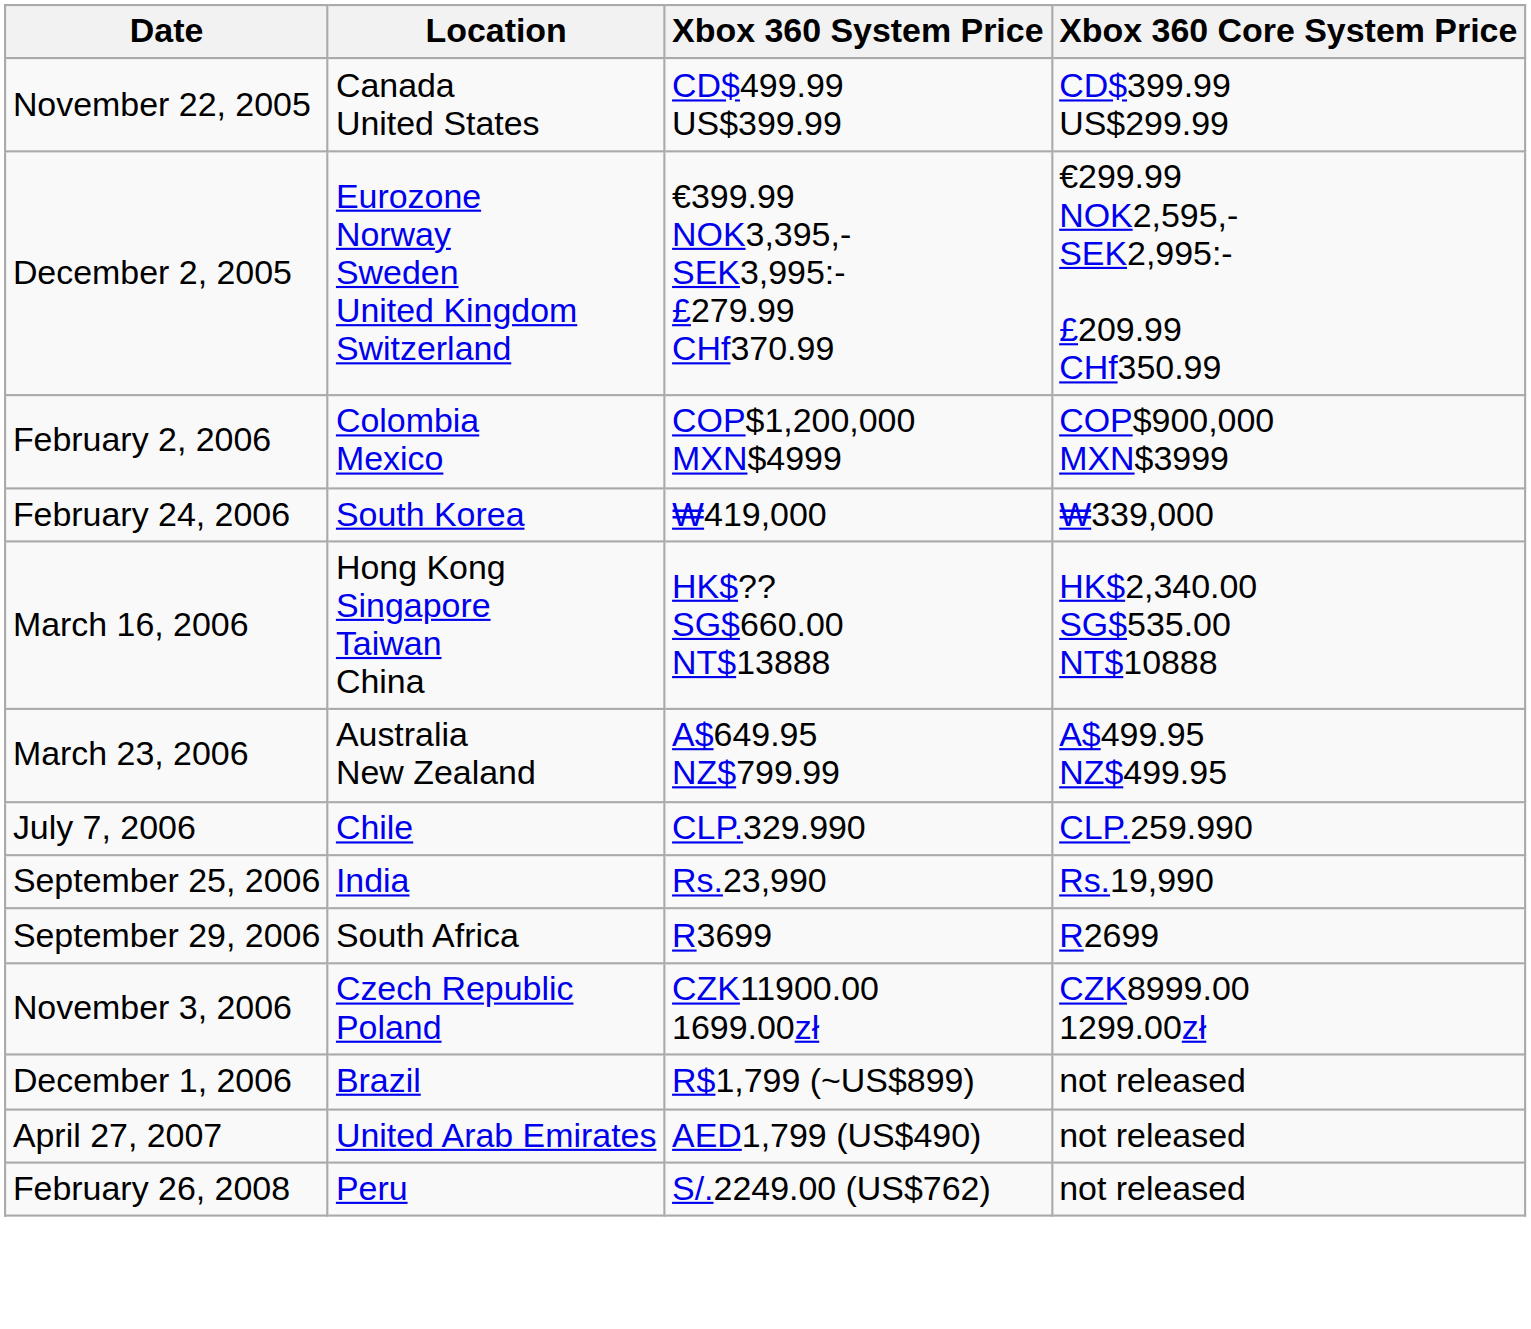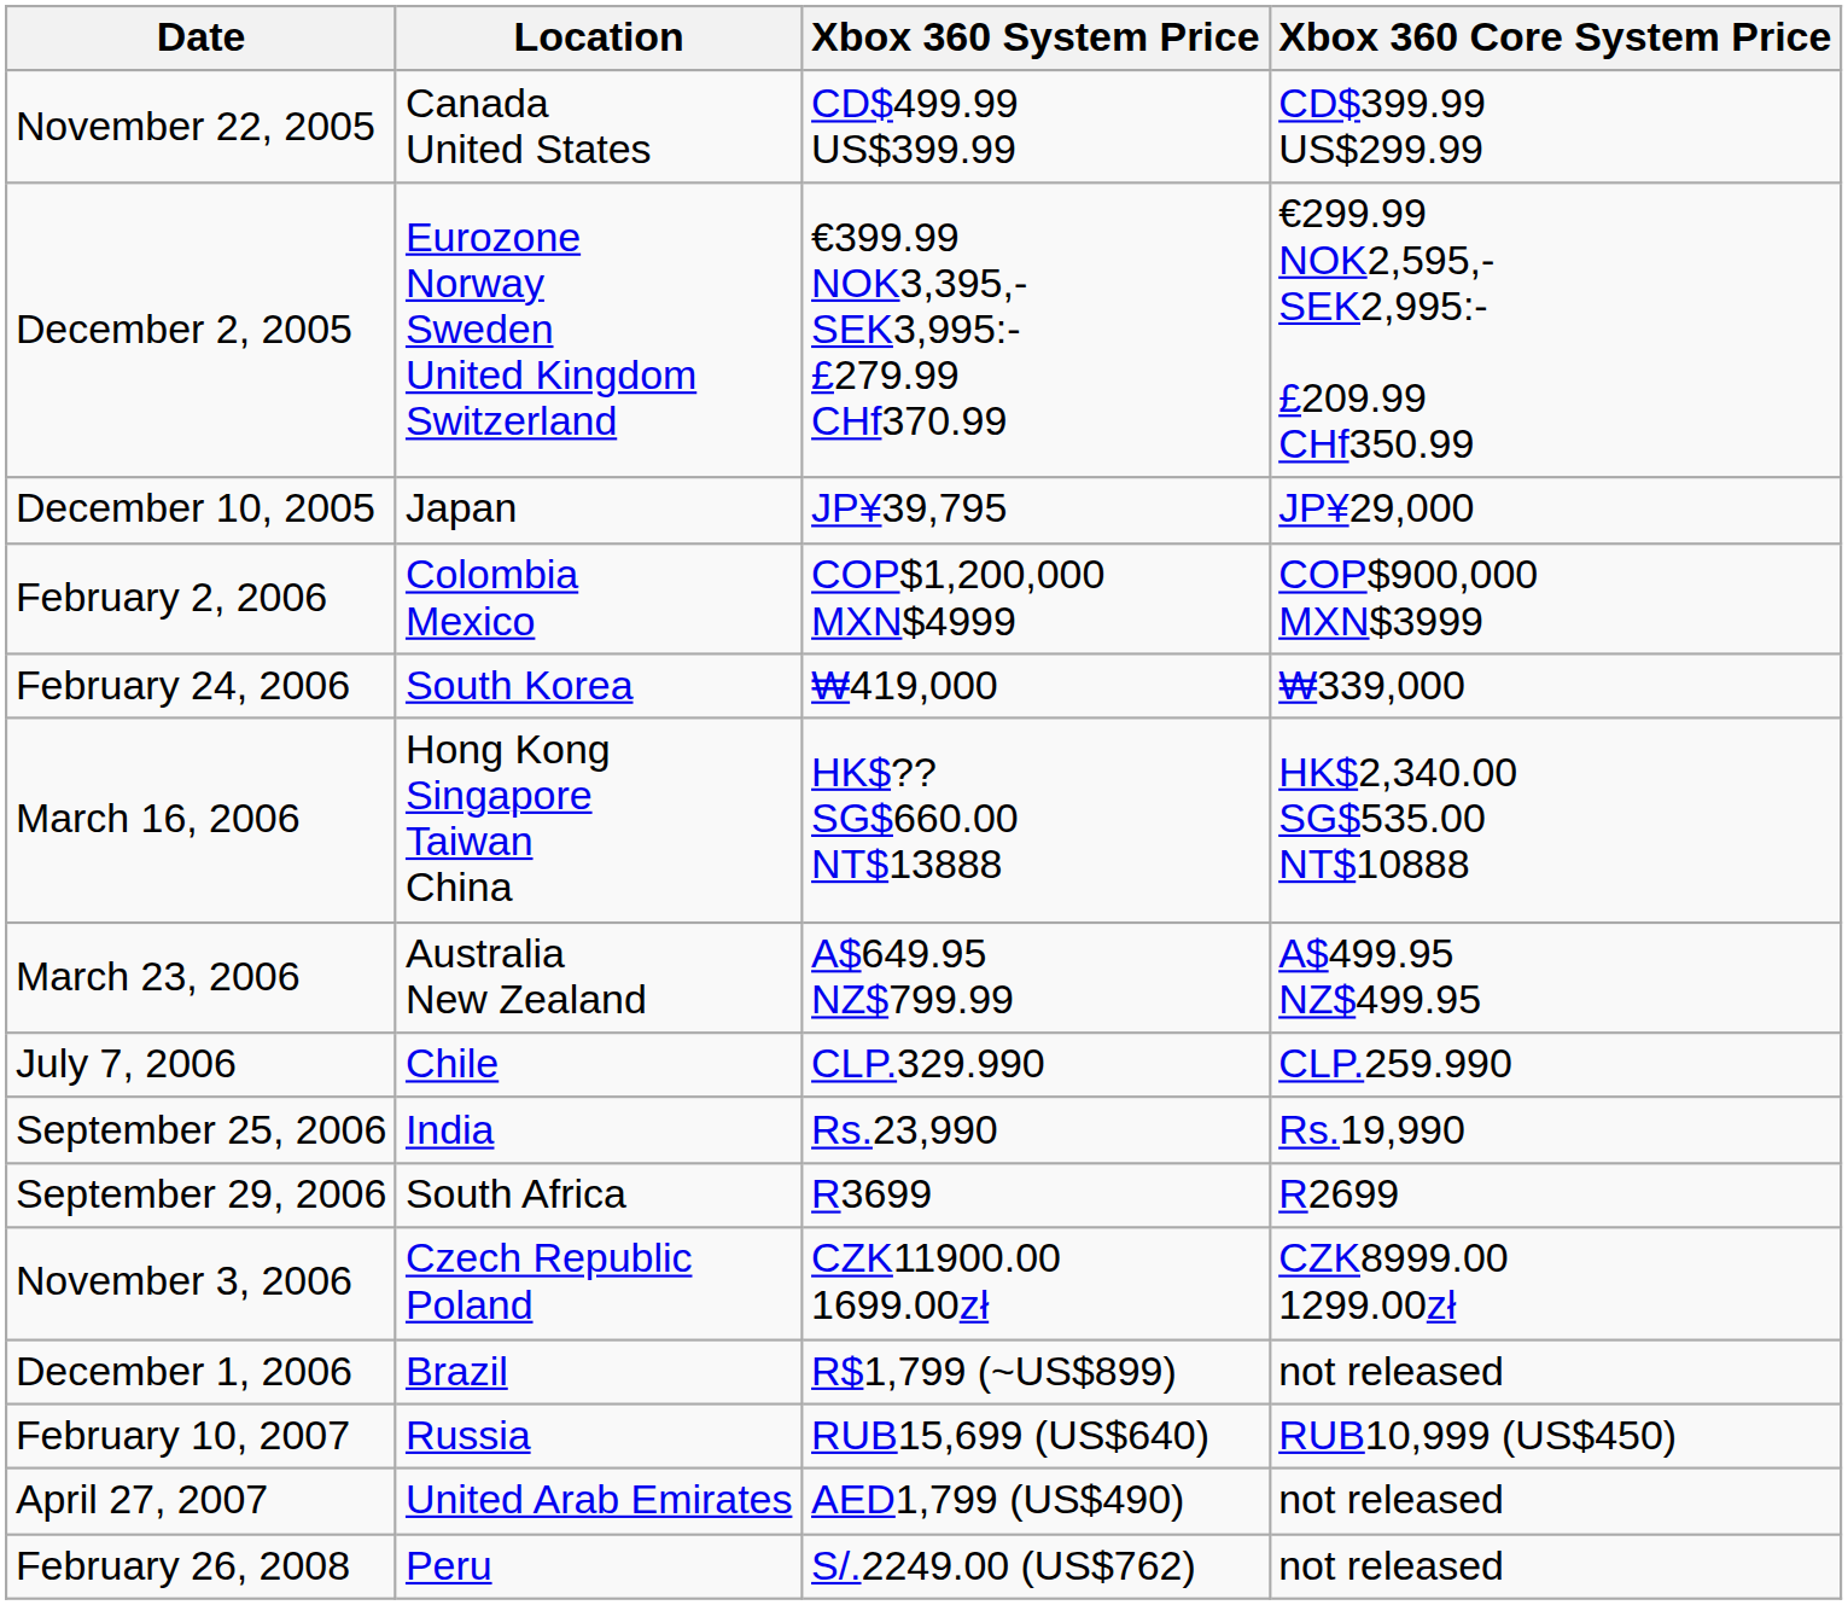+ row: December 10, 2005 | Japan | JP¥39,795 | JP¥29,000
+ row: February 10, 2007 | Russia | RUB15,699 (US$640) | RUB10,999 (US$450)
